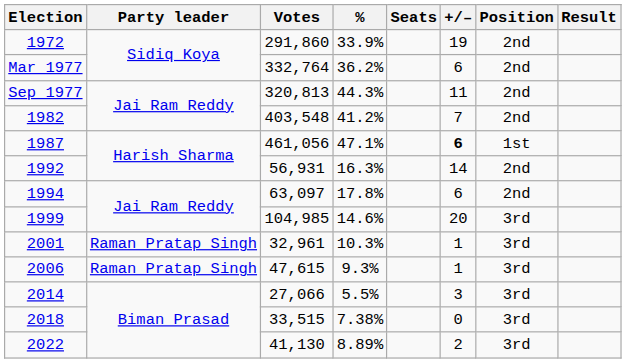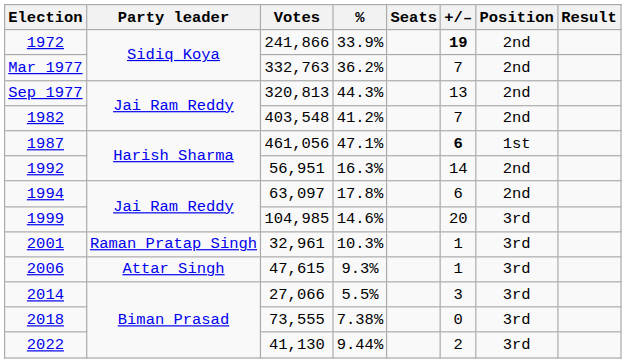1972 | Votes: 291,860 -> 241,866
1972 | +/–: normal -> bold
Mar 1977 | Votes: 332,764 -> 332,763
Mar 1977 | +/–: 6 -> 7
Sep 1977 | +/–: 11 -> 13
1992 | Votes: 56,931 -> 56,951
2006 | Party leader: Raman Pratap Singh -> Attar Singh
2018 | Votes: 33,515 -> 73,555
2022 | %: 8.89% -> 9.44%
